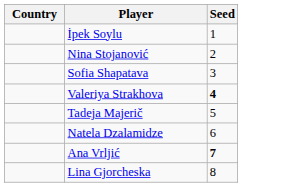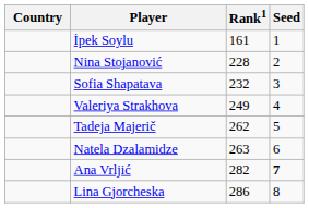+ column: Rank1 | 161 | 228 | 232 | 249 | 262 | 263 | 282 | 286
Valeriya Strakhova | Seed: bold -> normal
